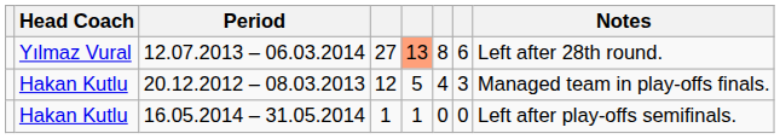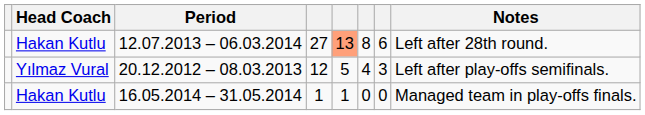12.07.2013 – 06.03.2014 | Head Coach: Yılmaz Vural -> Hakan Kutlu
20.12.2012 – 08.03.2013 | Head Coach: Hakan Kutlu -> Yılmaz Vural
20.12.2012 – 08.03.2013 | Notes: Managed team in play-offs finals. -> Left after play-offs semifinals.
16.05.2014 – 31.05.2014 | Notes: Left after play-offs semifinals. -> Managed team in play-offs finals.
